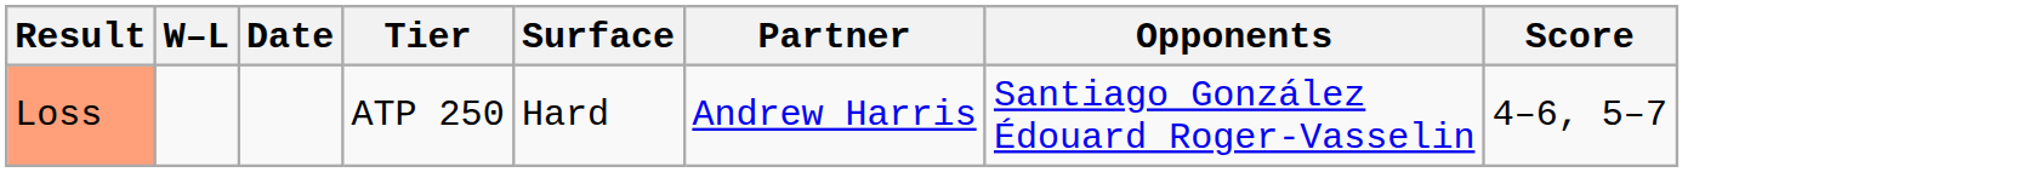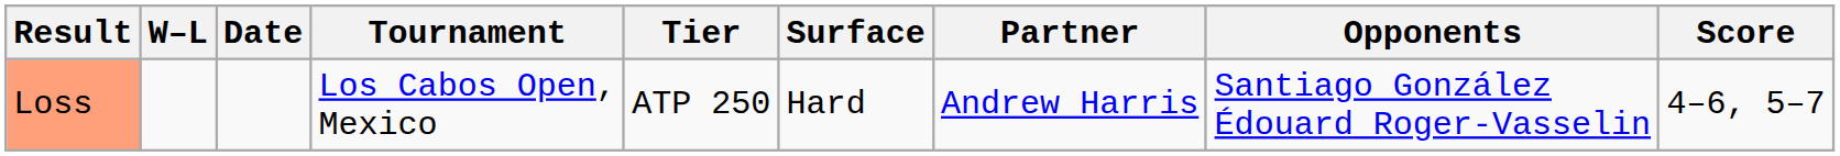+ column: Tournament | Los Cabos Open, Mexico
